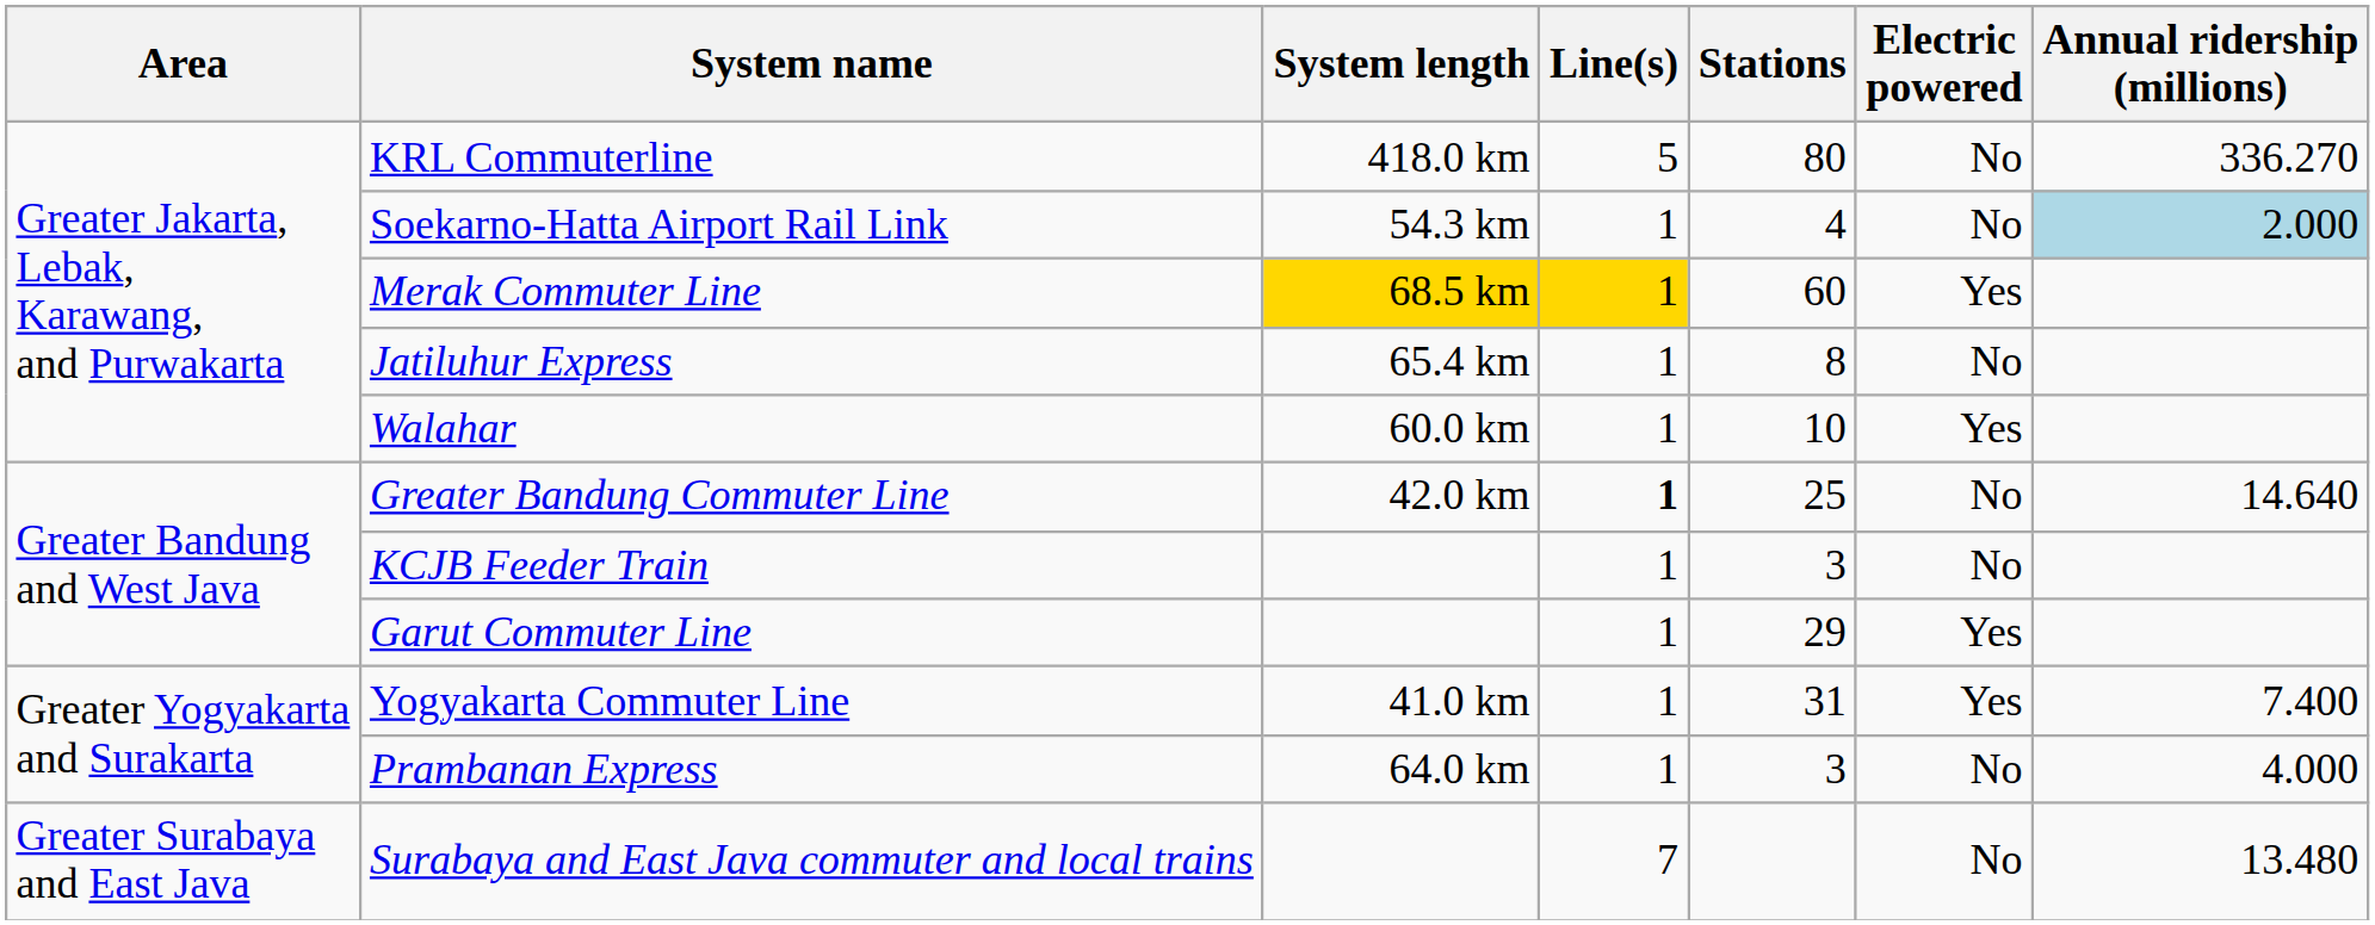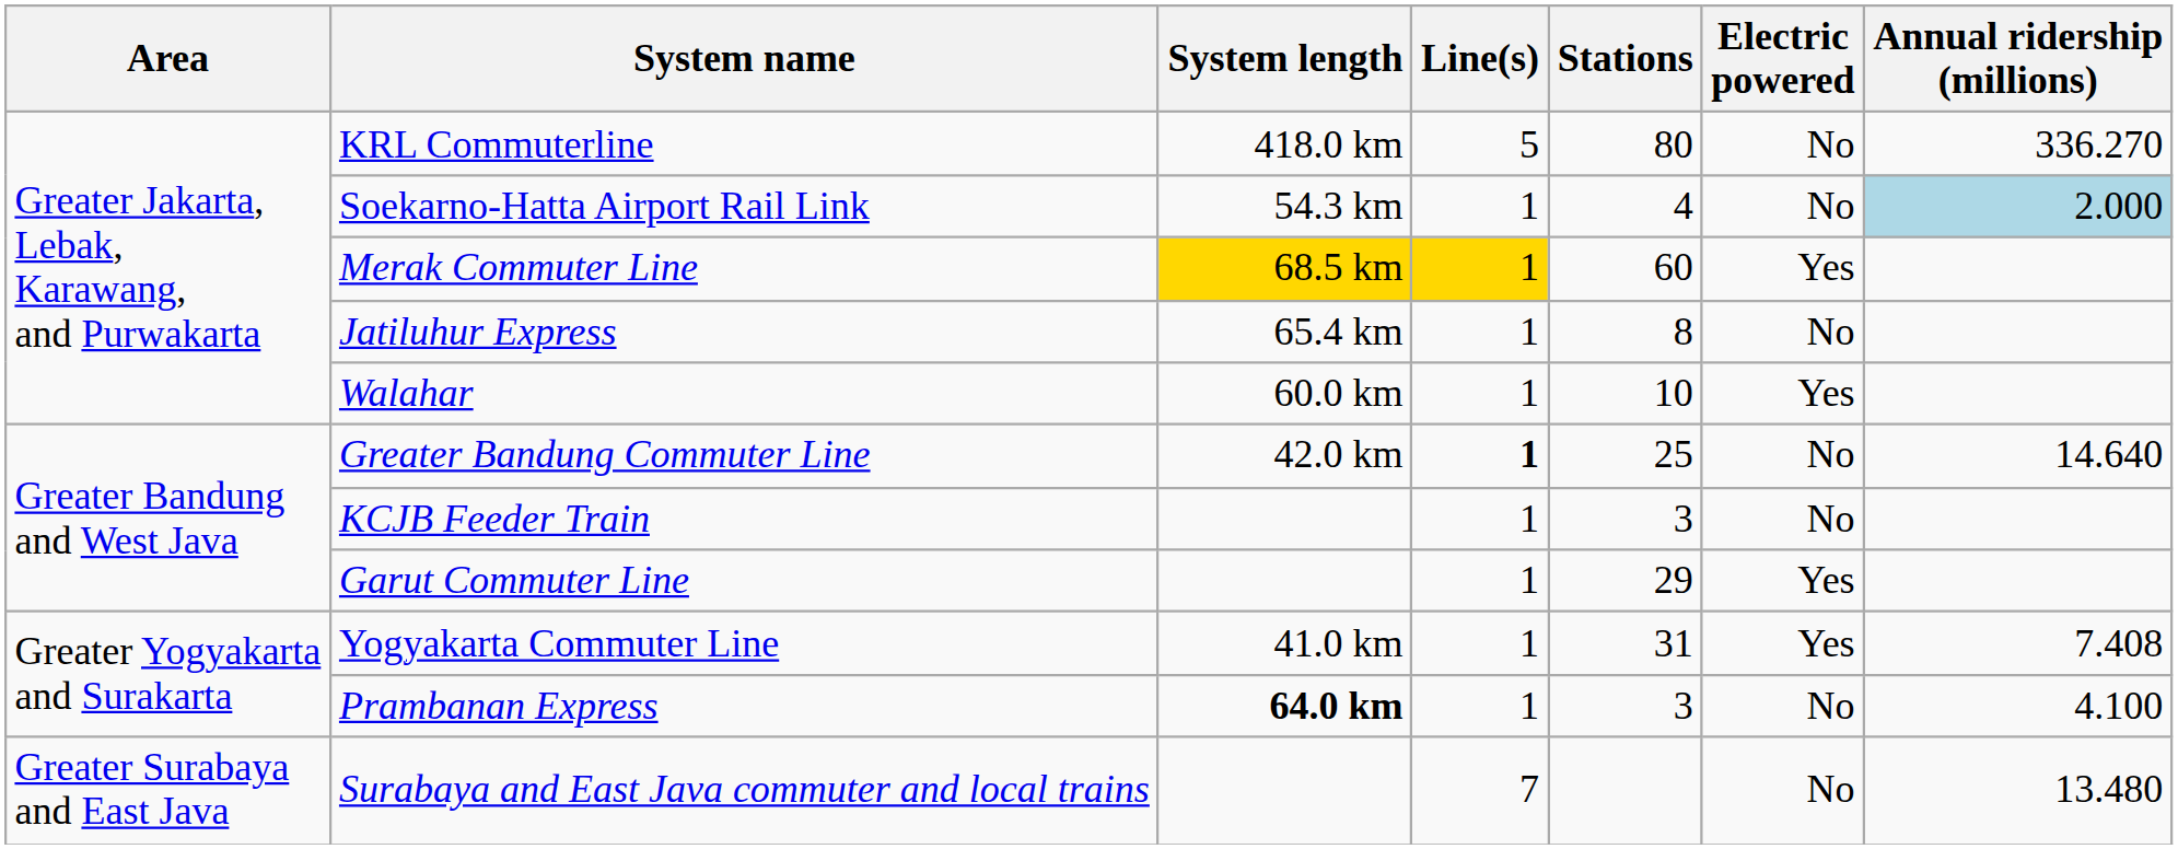Yogyakarta Commuter Line | Annual ridership (millions): 7.400 -> 7.408
Prambanan Express | System length: normal -> bold
Prambanan Express | Annual ridership (millions): 4.000 -> 4.100
